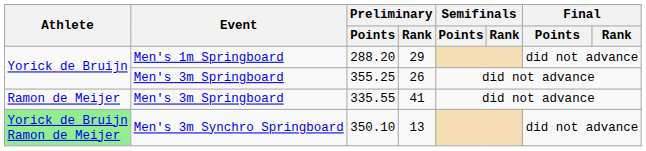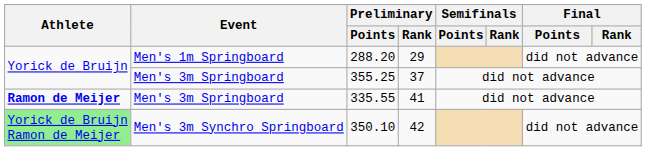355.25 | Preliminary / Rank: 26 -> 37
335.55 | Athlete: normal -> bold
350.10 | Preliminary / Rank: 13 -> 42
